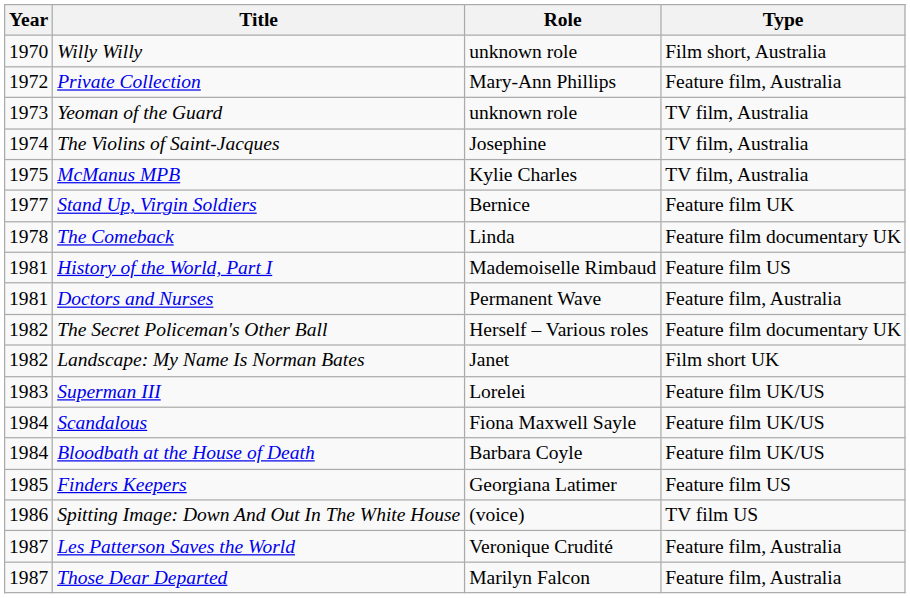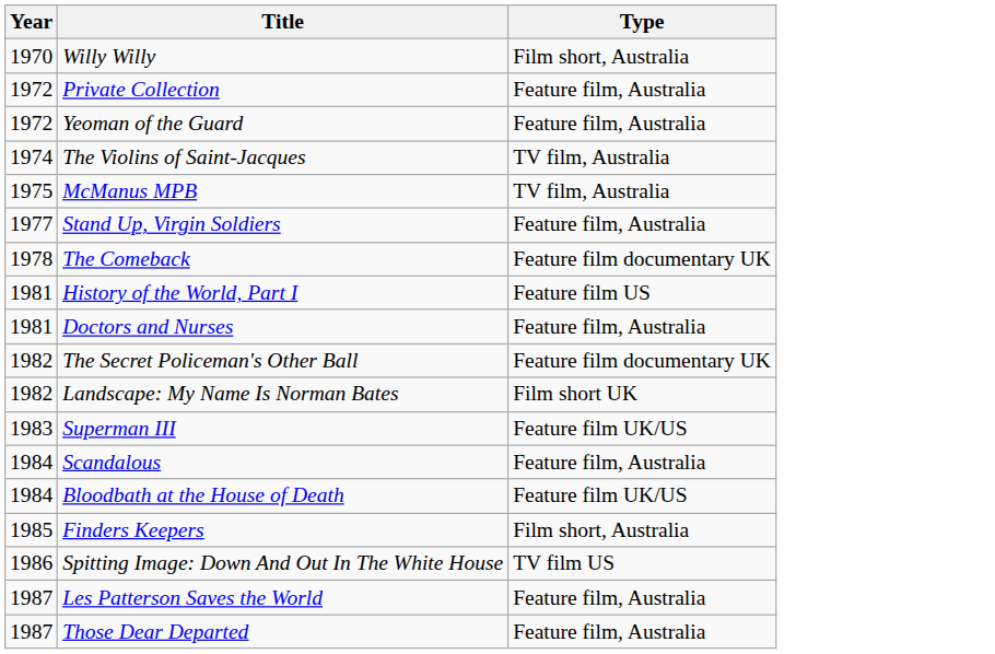- column: Role | unknown role | Mary-Ann Phillips | unknown role | Josephine | Kylie Charles | Bernice | Linda | Mademoiselle Rimbaud | Permanent Wave | Herself – Various roles | Janet | Lorelei | Fiona Maxwell Sayle | Barbara Coyle | Georgiana Latimer | (voice) | Veronique Crudité | Marilyn Falcon
Yeoman of the Guard | Year: 1973 -> 1972
Yeoman of the Guard | Type: TV film, Australia -> Feature film, Australia
Stand Up, Virgin Soldiers | Type: Feature film UK -> Feature film, Australia
Scandalous | Type: Feature film UK/US -> Feature film, Australia
Finders Keepers | Type: Feature film US -> Film short, Australia
